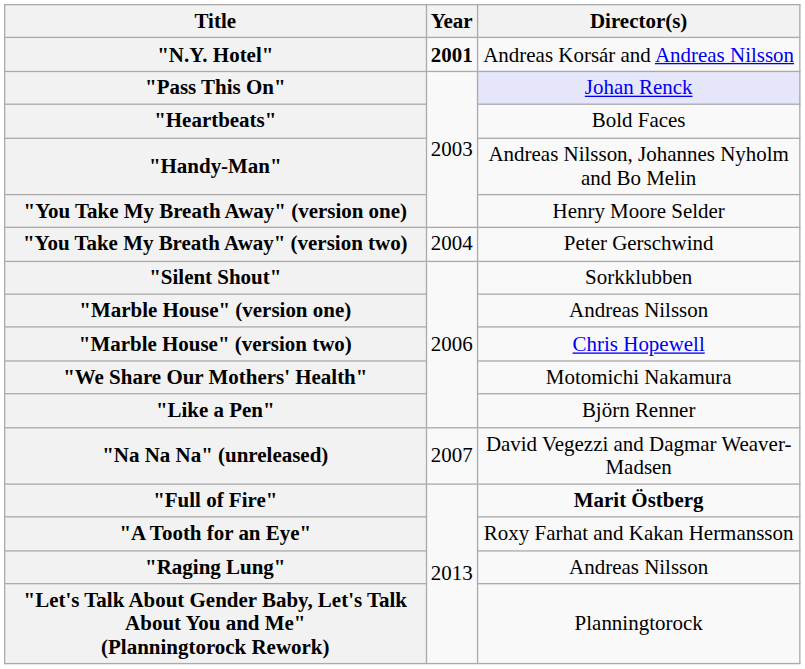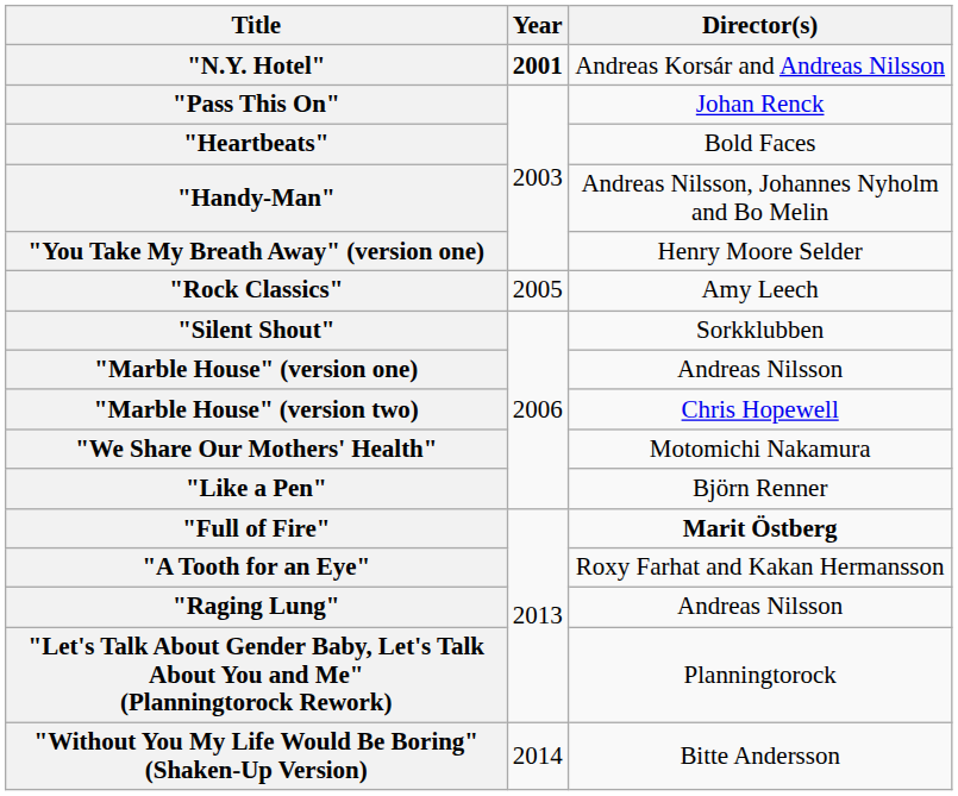"Pass This On" | Director(s): lavender background -> no background
- row: "You Take My Breath Away" (version two) | 2004 | Peter Gerschwind
+ row: "Rock Classics" | 2005 | Amy Leech
- row: "Na Na Na" (unreleased) | 2007 | David Vegezzi and Dagmar Weaver-Madsen
+ row: "Without You My Life Would Be Boring" (Shaken-Up Version) | 2014 | Bitte Andersson
